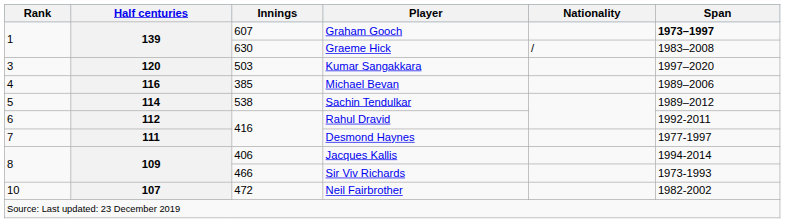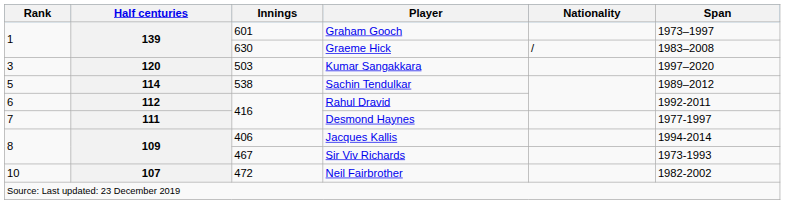Graham Gooch | Innings: 607 -> 601
Graham Gooch | Span: bold -> normal
- row: 4 | 116 | 385 | Michael Bevan | 1989–2006
Sir Viv Richards | Innings: 466 -> 467
